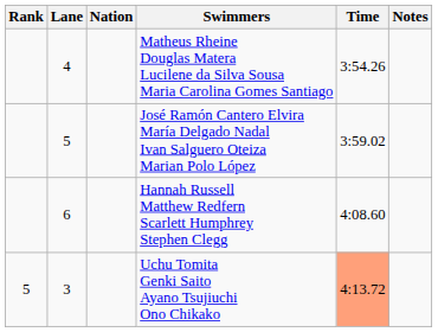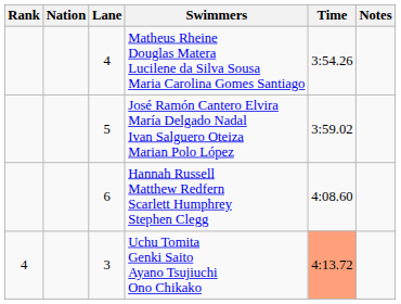columns swapped: Lane <-> Nation
Uchu Tomita Genki Saito Ayano Tsujiuchi Ono Chikako | Rank: 5 -> 4
